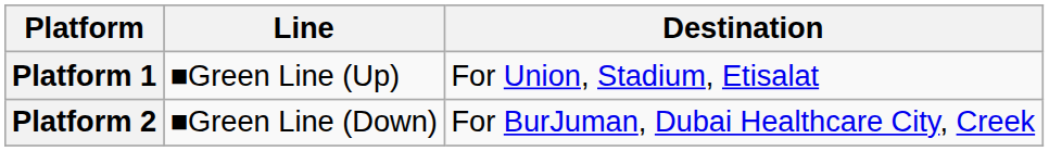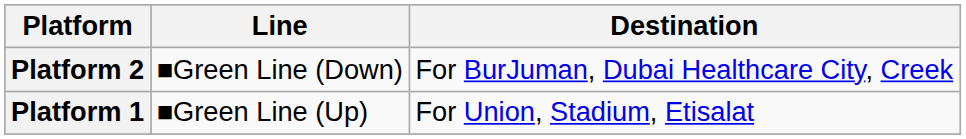rows swapped: Platform 1 <-> Platform 2
